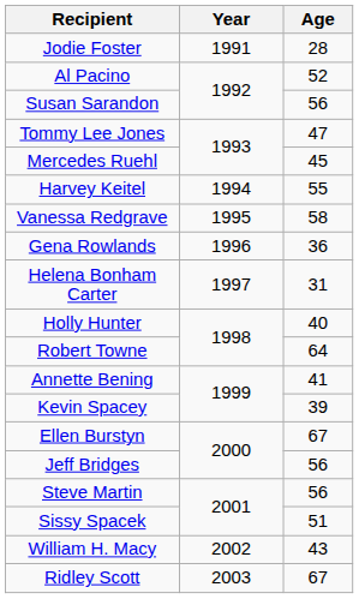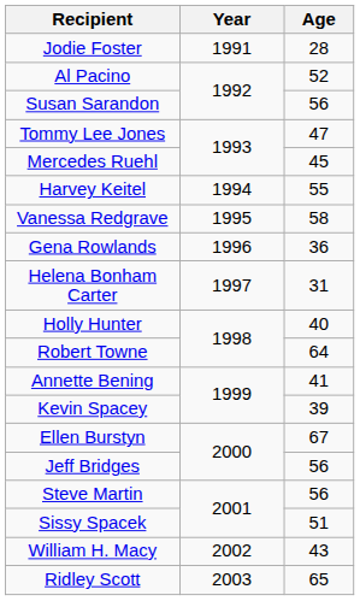Ridley Scott | Age: 67 -> 65
